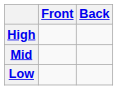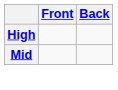- row: Low
